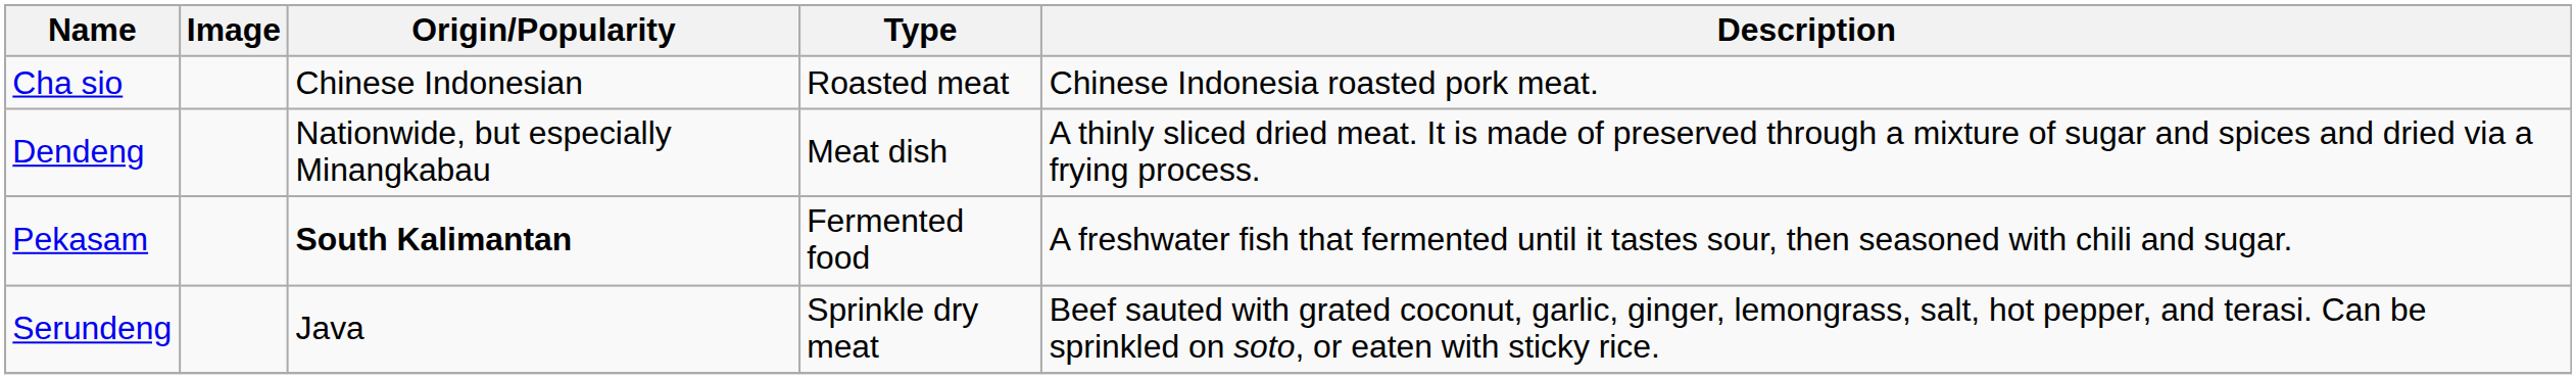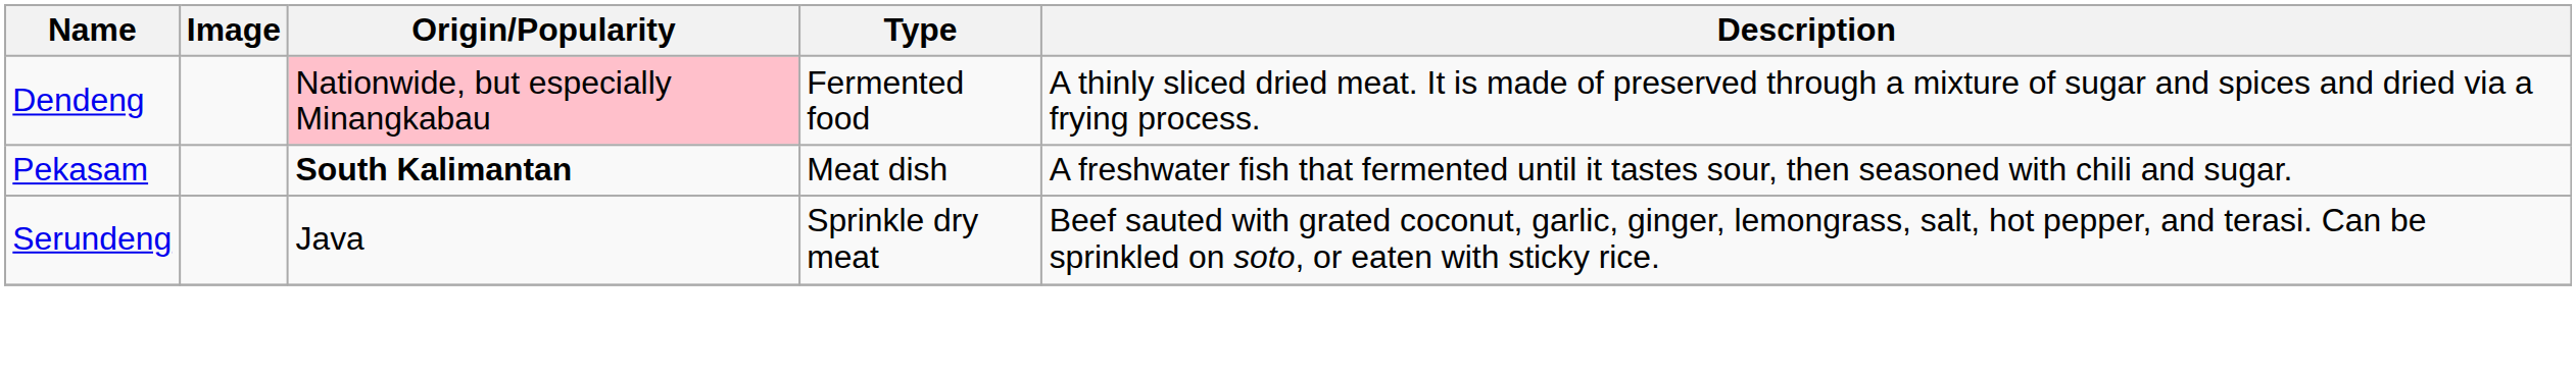- row: Cha sio | Chinese Indonesian | Roasted meat | Chinese Indonesia roasted pork meat.
Dendeng | Origin/Popularity: no background -> pink background
Dendeng | Type: Meat dish -> Fermented food
Pekasam | Type: Fermented food -> Meat dish
